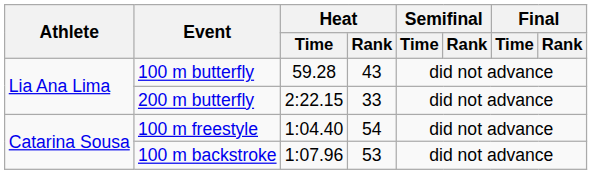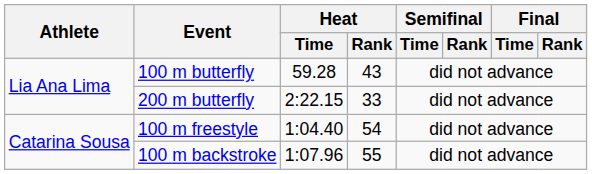100 m backstroke | Heat / Rank: 53 -> 55
